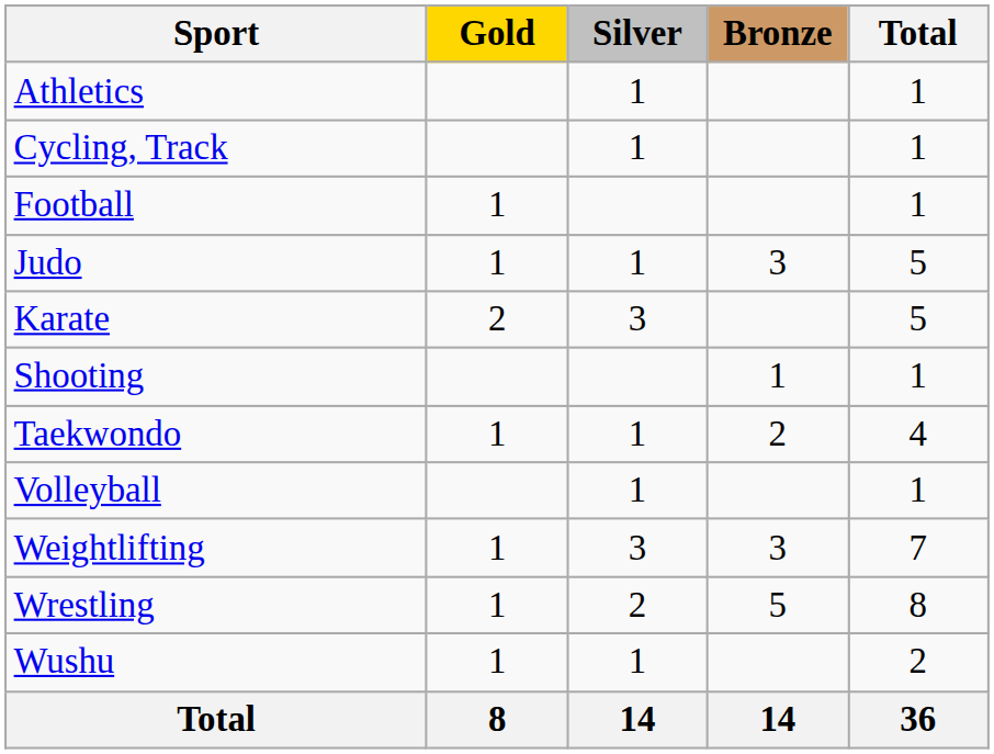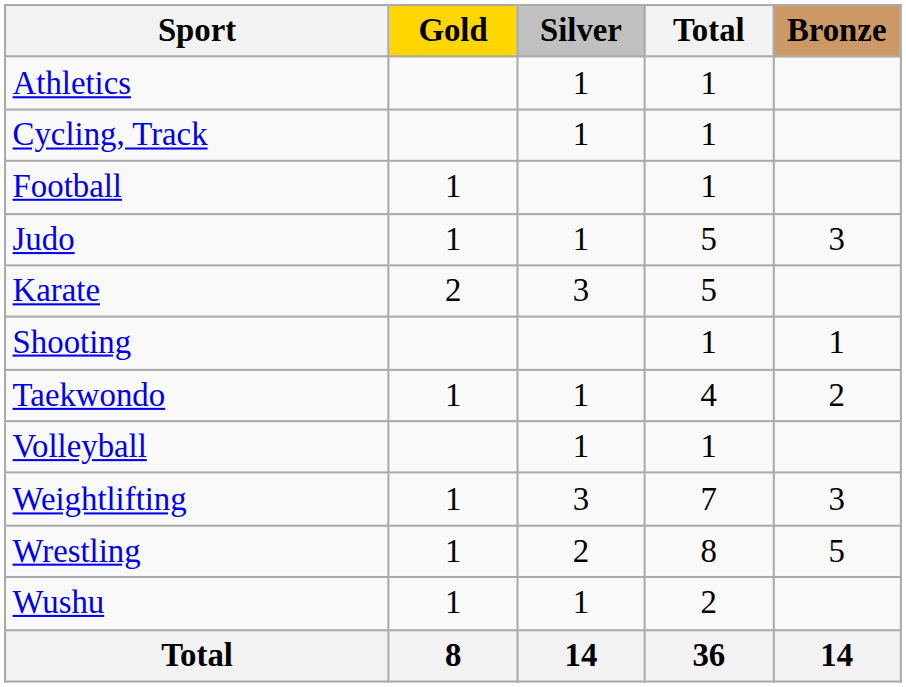columns swapped: Bronze <-> Total
